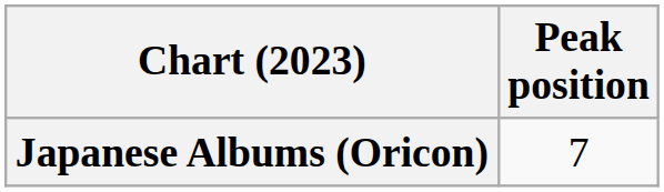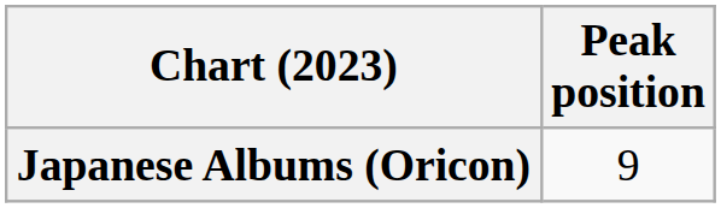Japanese Albums (Oricon) | Peak position: 7 -> 9
